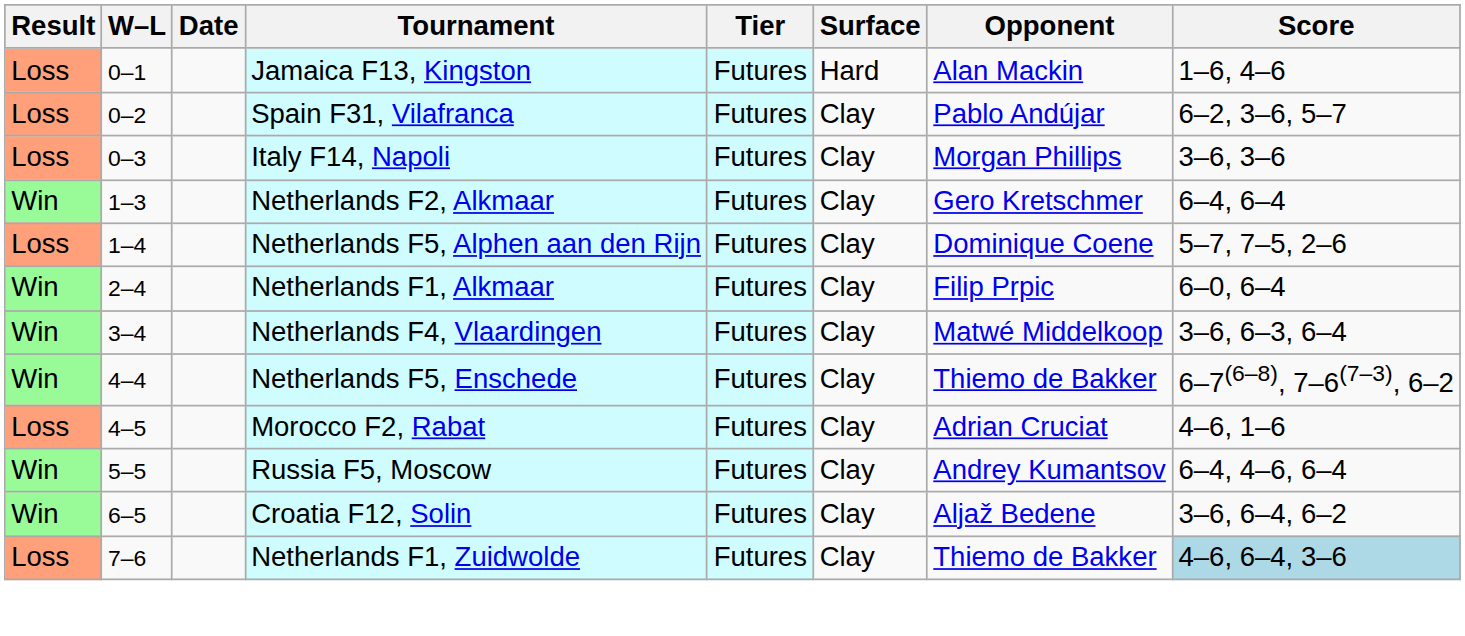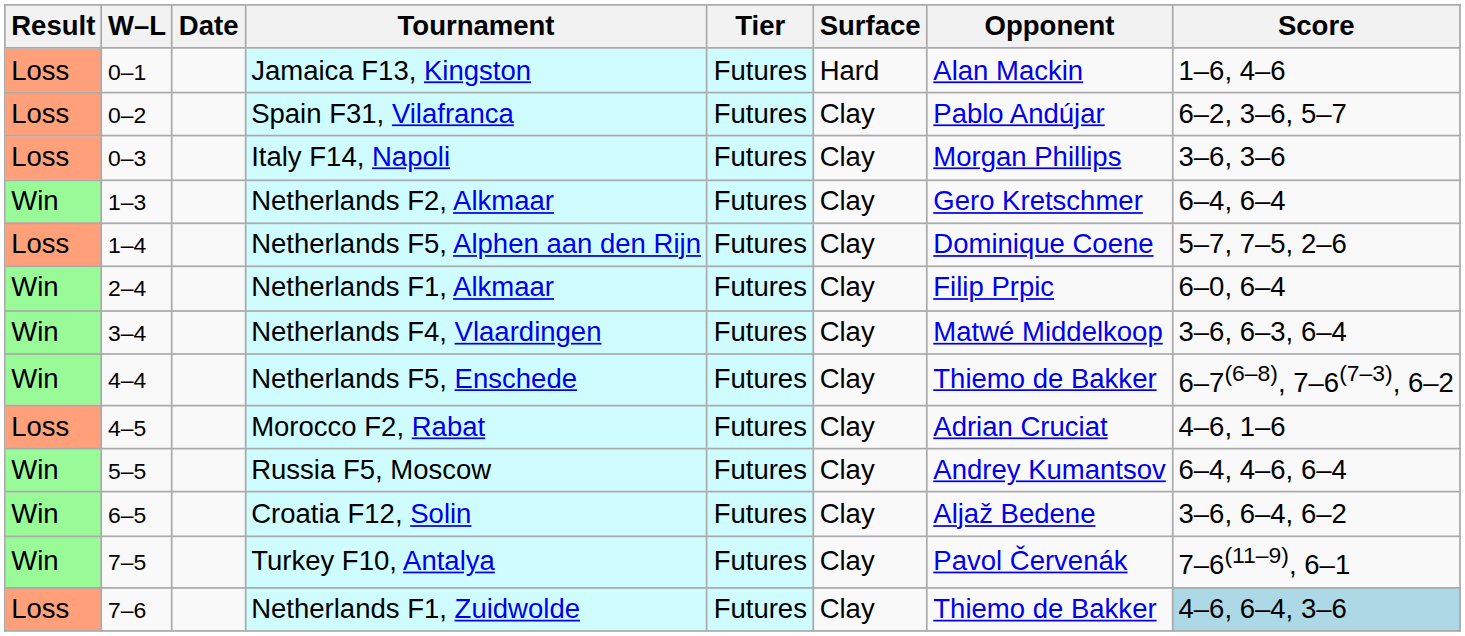+ row: Win | 7–5 | Turkey F10, Antalya | Futures | Clay | Pavol Červenák | 7–6(11–9), 6–1
